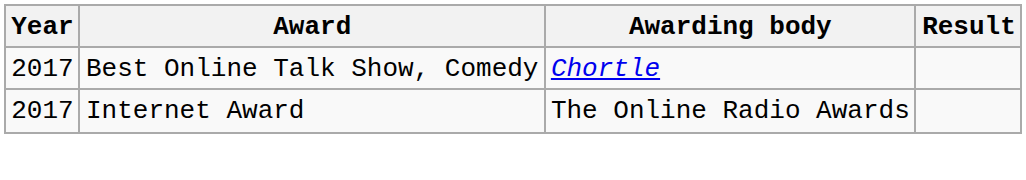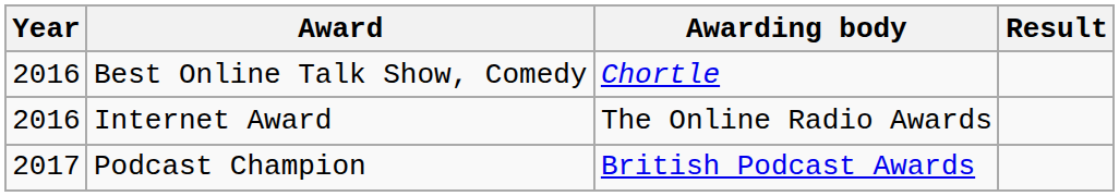Best Online Talk Show, Comedy | Year: 2017 -> 2016
Internet Award | Year: 2017 -> 2016
+ row: 2017 | Podcast Champion | British Podcast Awards
